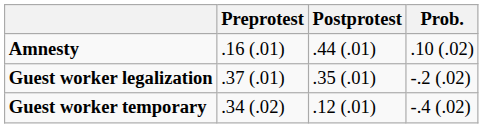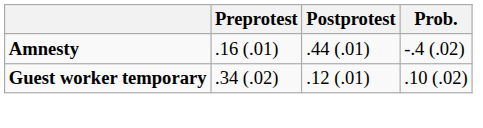Amnesty | Prob.: .10 (.02) -> -.4 (.02)
- row: Guest worker legalization | .37 (.01) | .35 (.01) | -.2 (.02)
Guest worker temporary | Prob.: -.4 (.02) -> .10 (.02)
